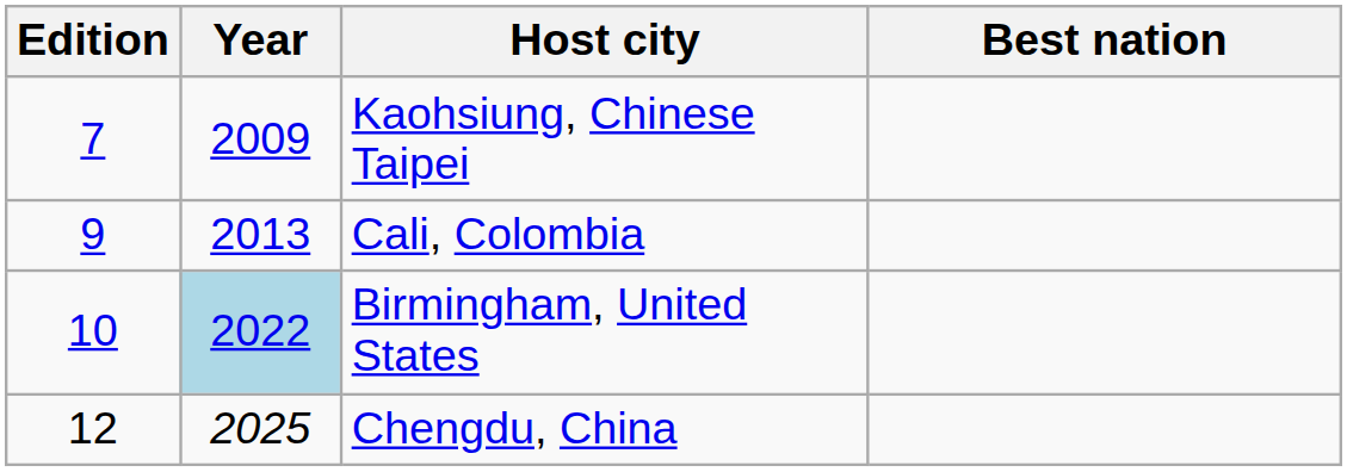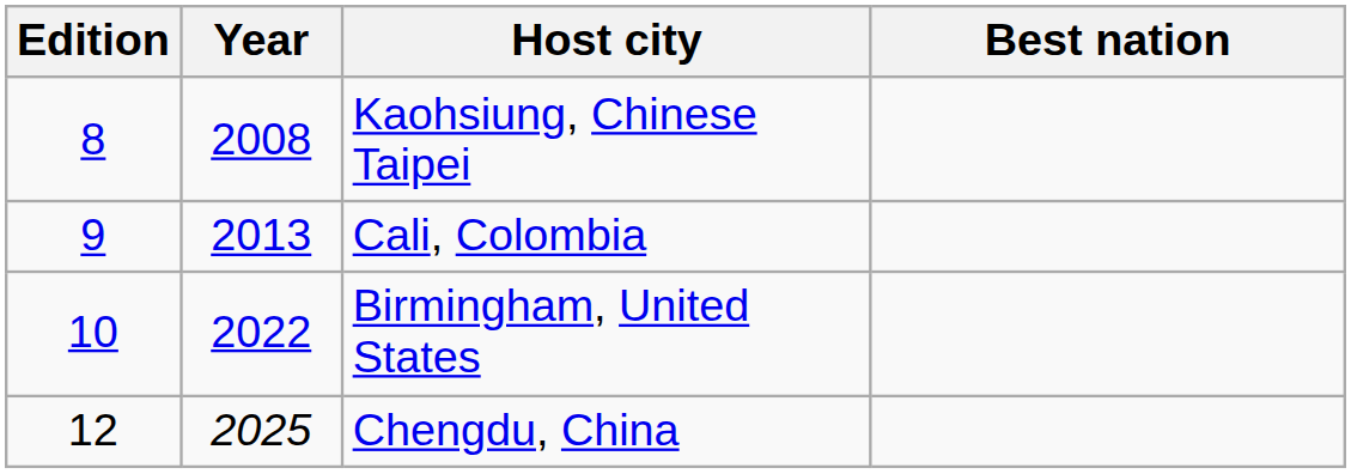Kaohsiung, Chinese Taipei | Edition: 7 -> 8
Kaohsiung, Chinese Taipei | Year: 2009 -> 2008
Birmingham, United States | Year: lightblue background -> no background
